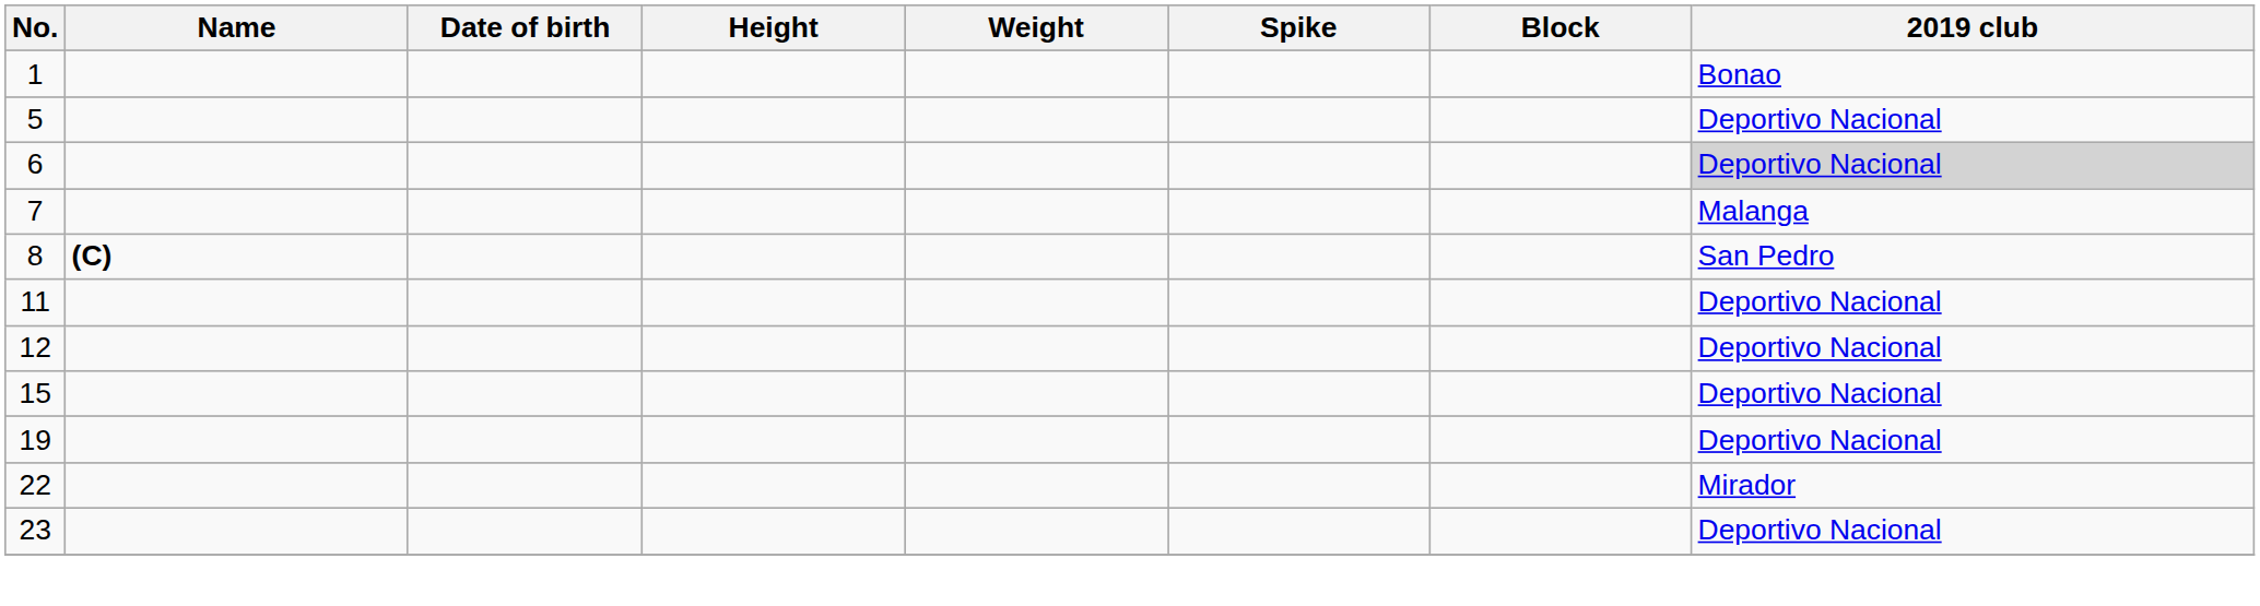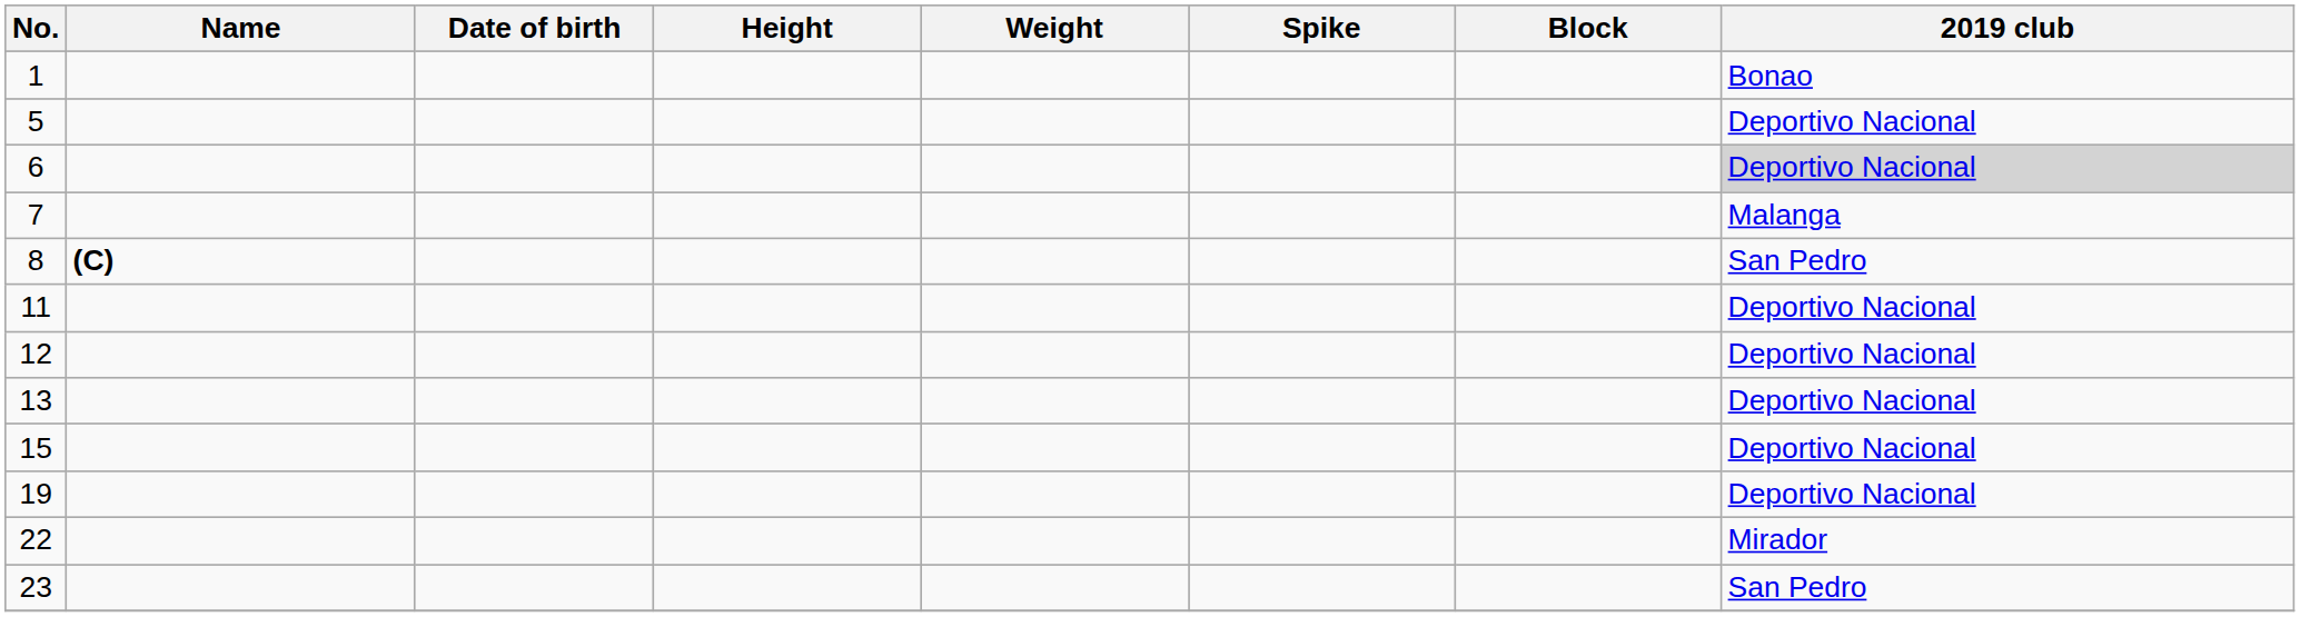+ row: 13 | Deportivo Nacional
23 | 2019 club: Deportivo Nacional -> San Pedro
